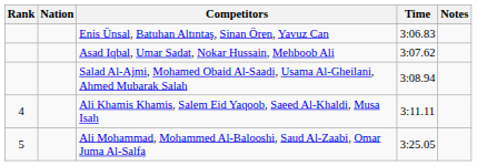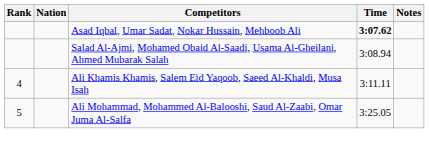- row: Enis Ünsal, Batuhan Altıntaş, Sinan Ören, Yavuz Can | 3:06.83
Asad Iqbal, Umar Sadat, Nokar Hussain, Mehboob Ali | Time: normal -> bold
